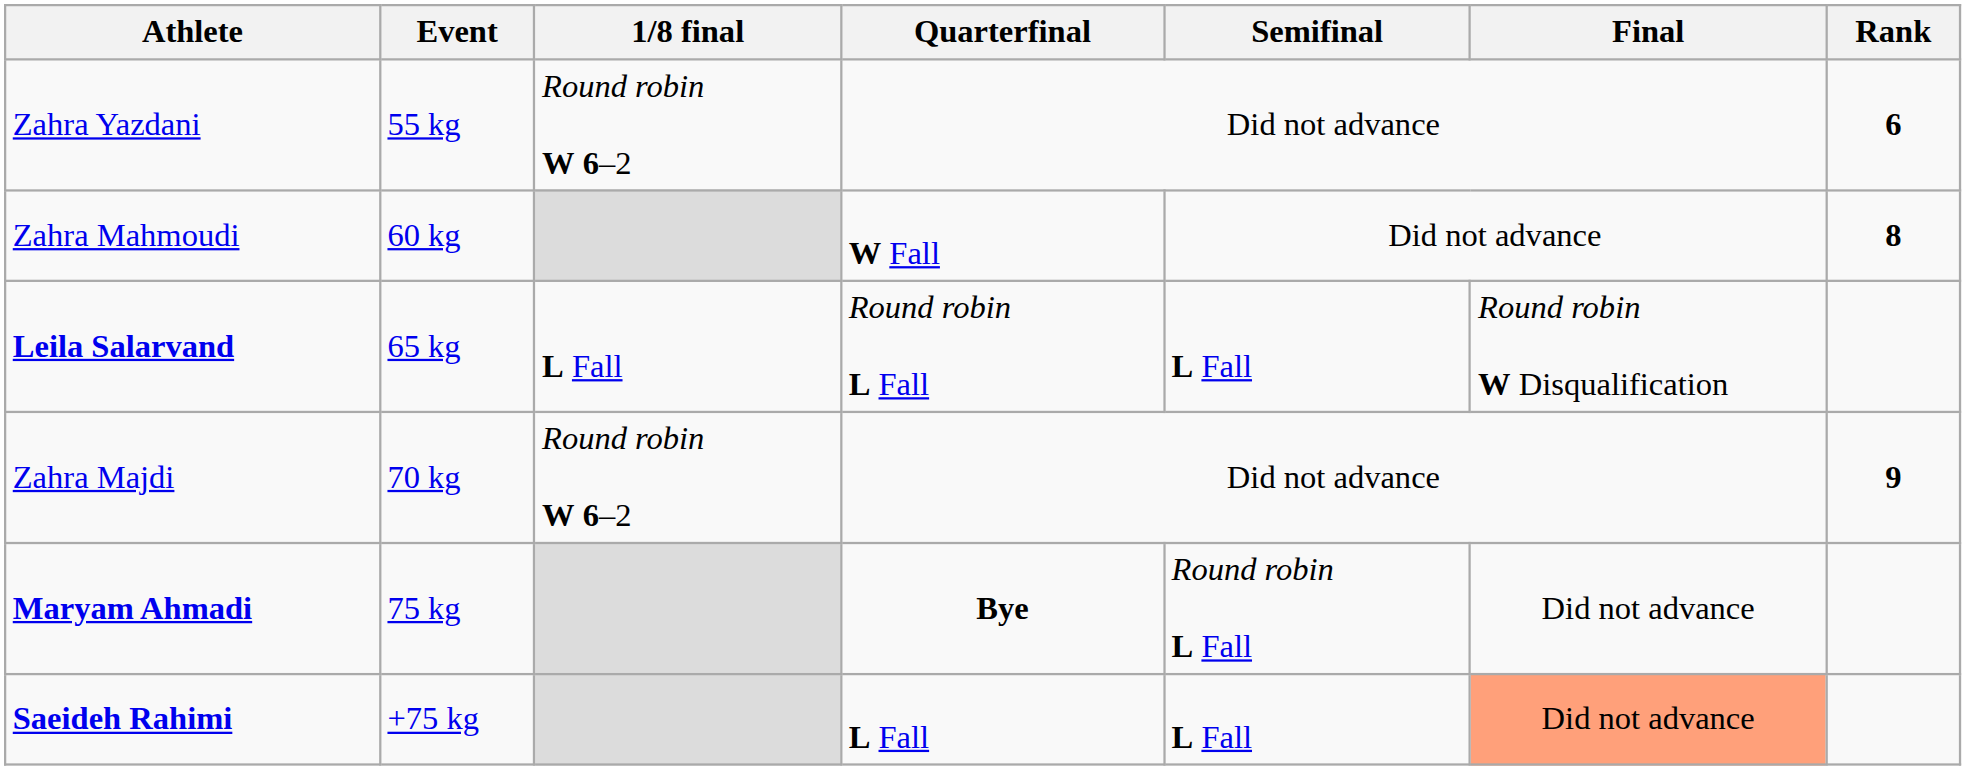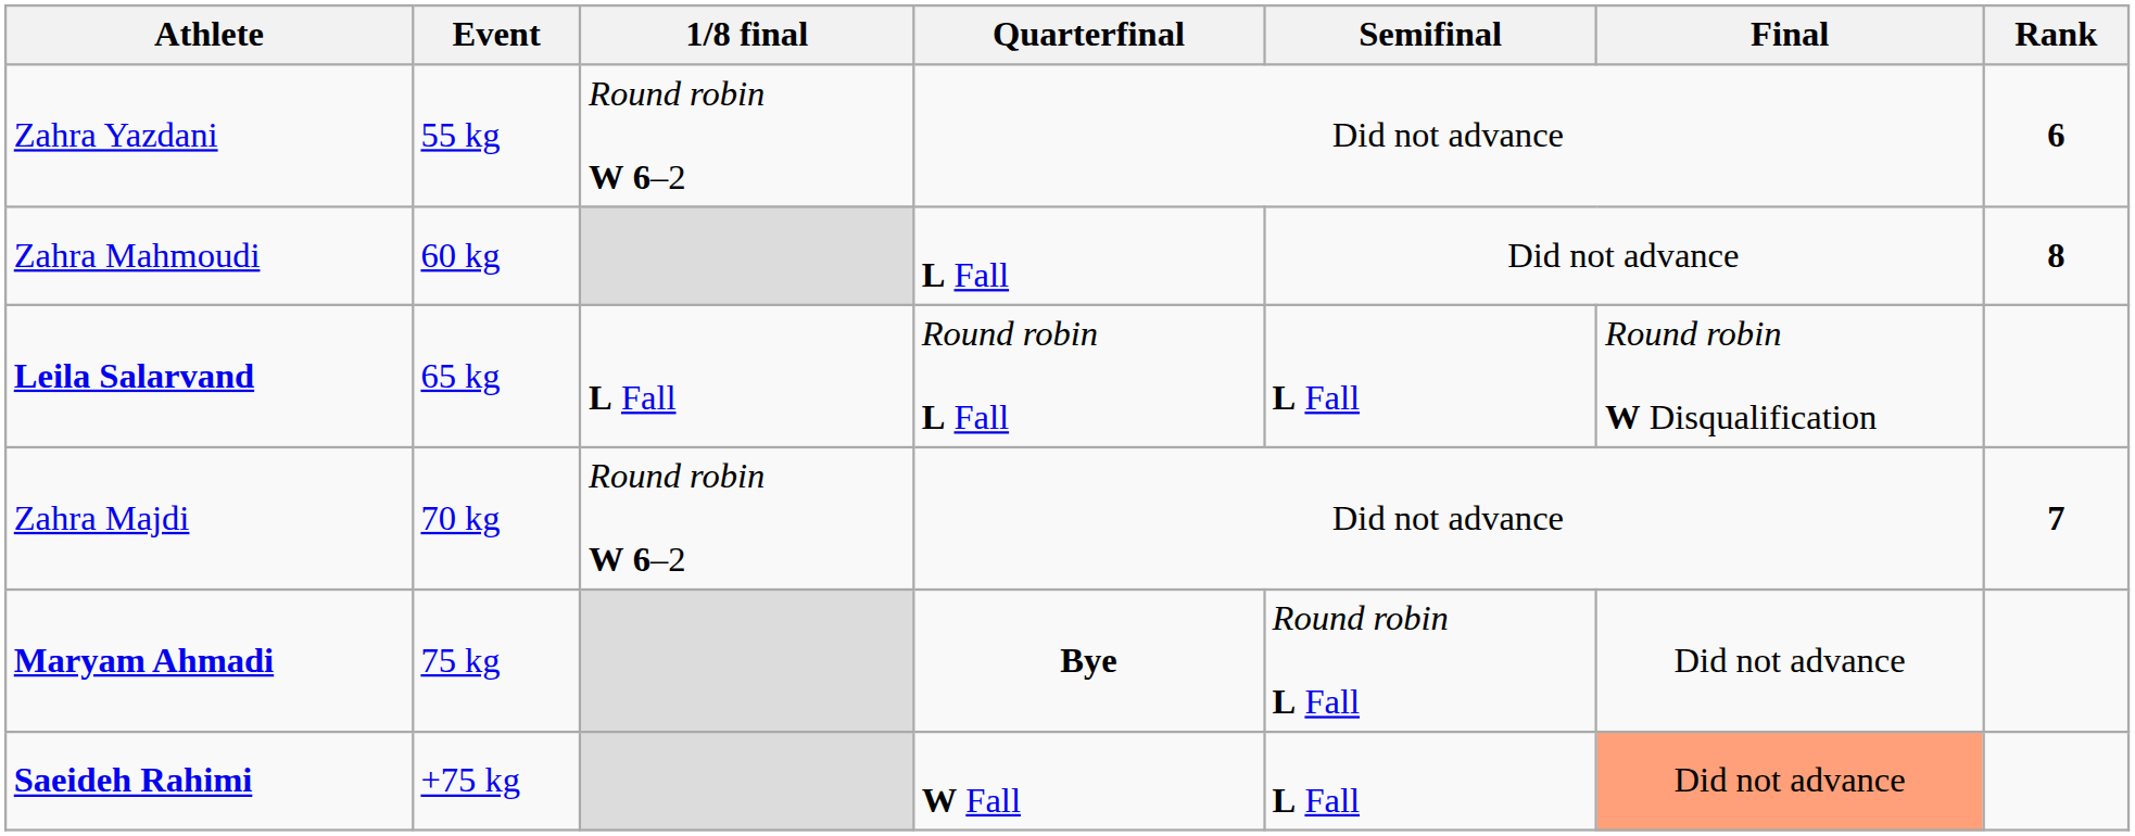Zahra Mahmoudi | Quarterfinal: W Fall -> L Fall
Zahra Majdi | Rank: 9 -> 7
Saeideh Rahimi | Quarterfinal: L Fall -> W Fall
